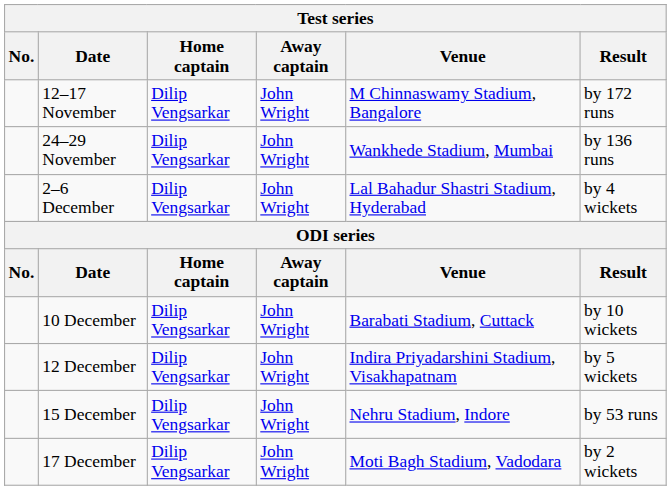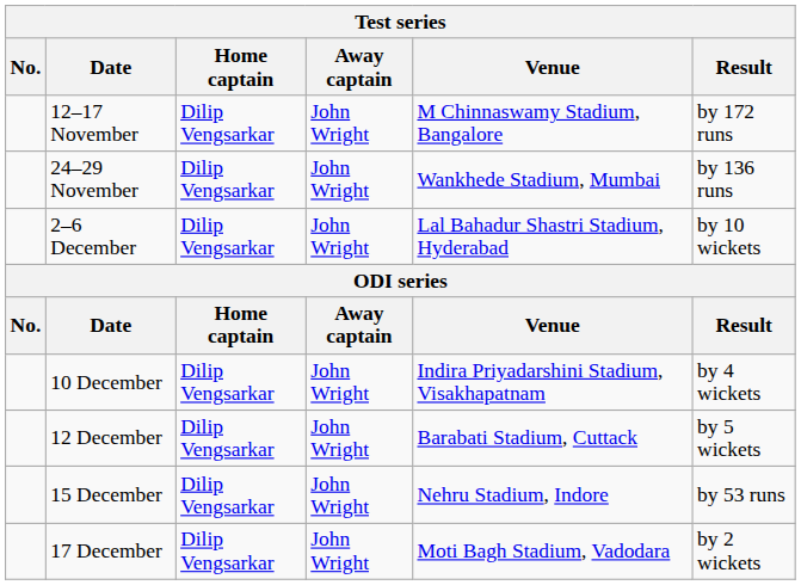2–6 December | Result: by 4 wickets -> by 10 wickets
10 December | Venue: Barabati Stadium, Cuttack -> Indira Priyadarshini Stadium, Visakhapatnam
10 December | Result: by 10 wickets -> by 4 wickets
12 December | Venue: Indira Priyadarshini Stadium, Visakhapatnam -> Barabati Stadium, Cuttack
